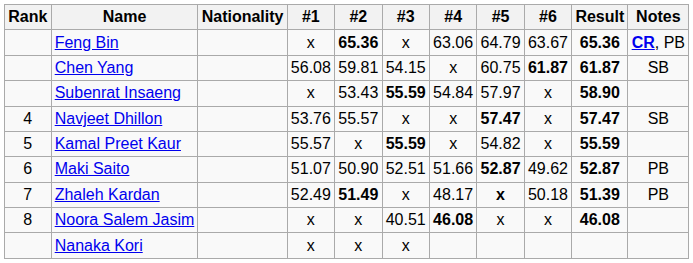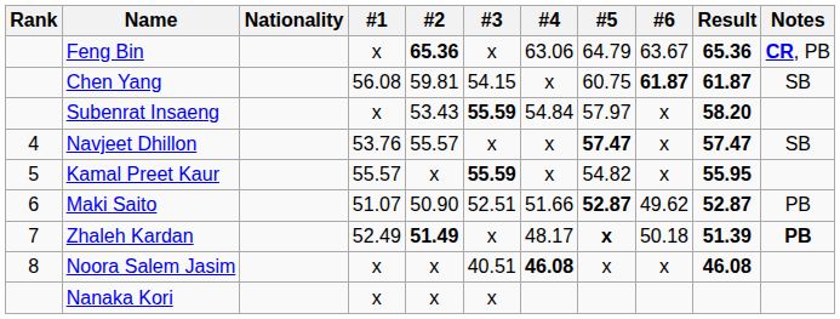Subenrat Insaeng | Result: 58.90 -> 58.20
Kamal Preet Kaur | Result: 55.59 -> 55.95
Zhaleh Kardan | Notes: normal -> bold
